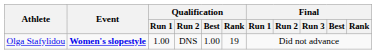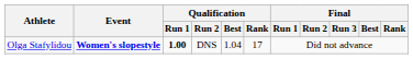Olga Stafylidou | Qualification / Run 1: normal -> bold
Olga Stafylidou | Qualification / Best: 1.00 -> 1.04
Olga Stafylidou | Qualification / Rank: 19 -> 17
